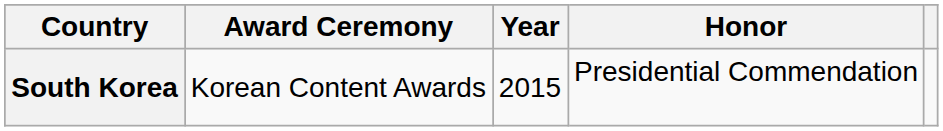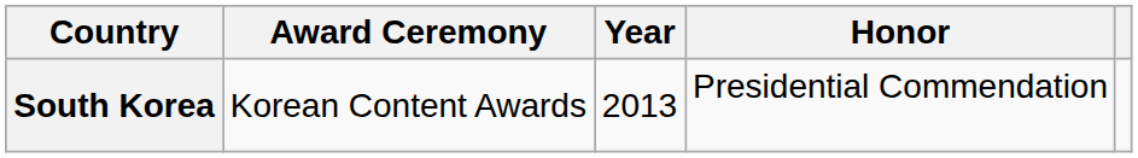South Korea | Year: 2015 -> 2013
